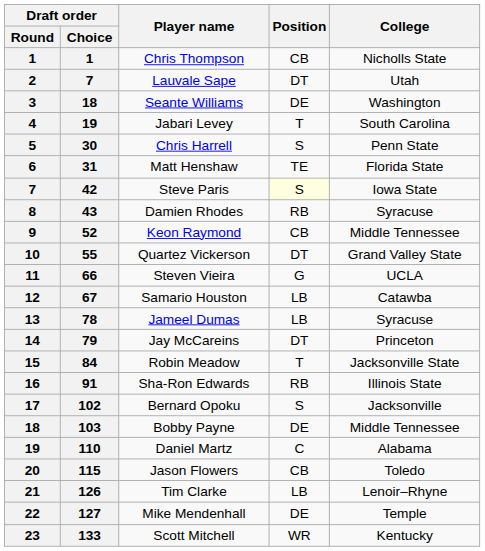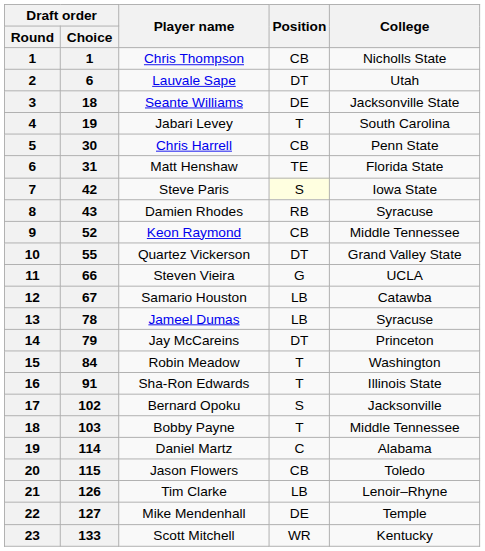Lauvale Sape | Draft order / Choice: 7 -> 6
Seante Williams | College: Washington -> Jacksonville State
Chris Harrell | Position: S -> CB
Robin Meadow | College: Jacksonville State -> Washington
Sha-Ron Edwards | Position: RB -> T
Bobby Payne | Position: DE -> T
Daniel Martz | Draft order / Choice: 110 -> 114
